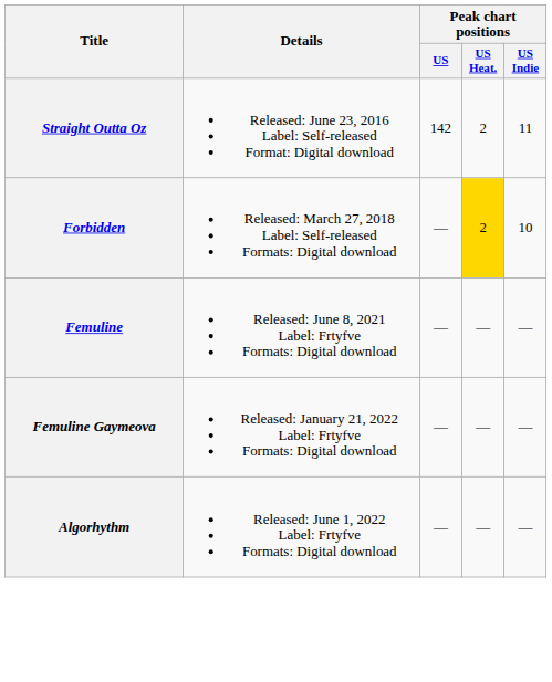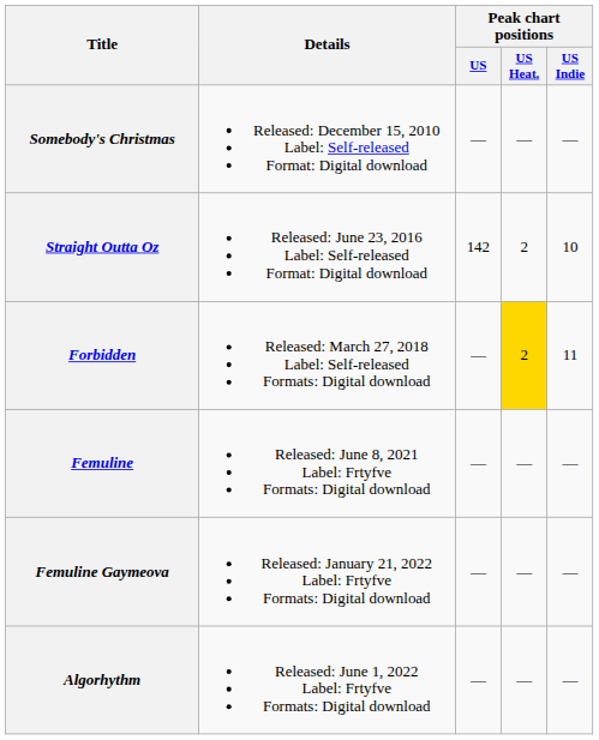+ row: Somebody's Christmas | Released: December 15, 2010 Label: Self-released Format: Digital download | — | — | —
Straight Outta Oz | Peak chart positions / US Indie: 11 -> 10
Forbidden | Peak chart positions / US Indie: 10 -> 11
